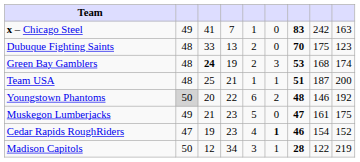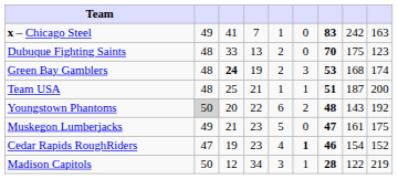Youngstown Phantoms | column 8: 146 -> 143
